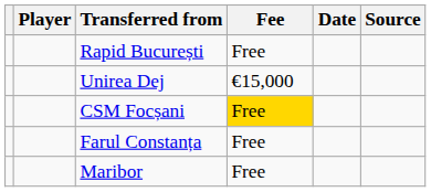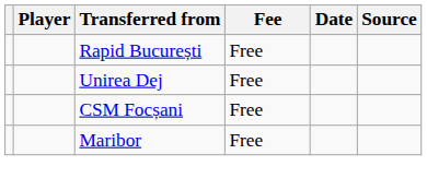Unirea Dej | Fee: €15,000 -> Free
CSM Focșani | Fee: gold background -> no background
- row: Farul Constanța | Free
